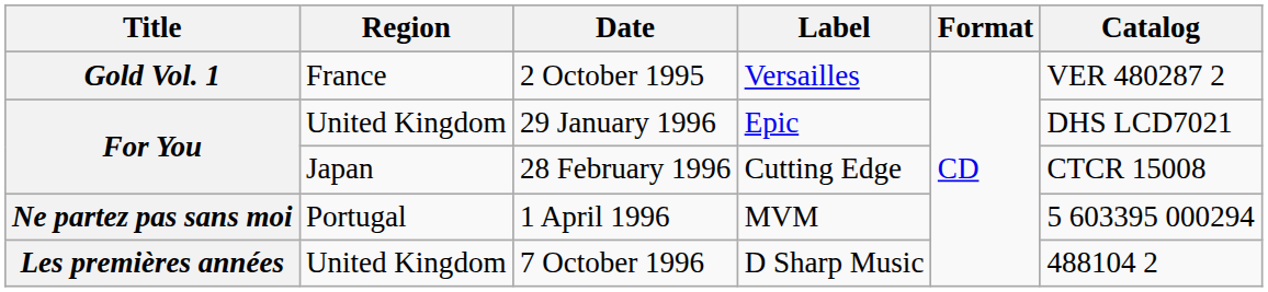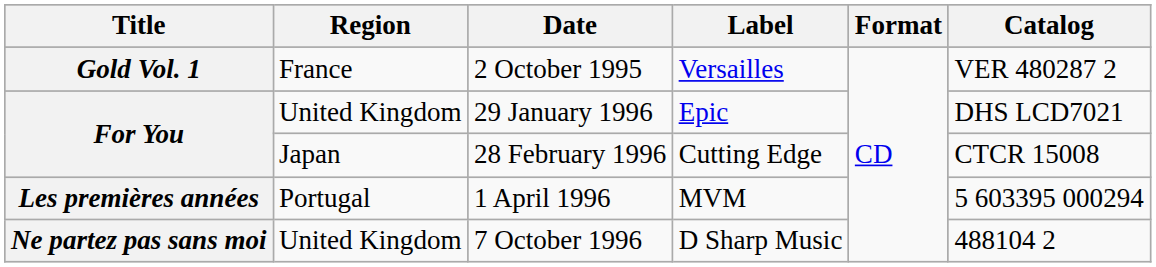1 April 1996 | Title: Ne partez pas sans moi -> Les premières années
7 October 1996 | Title: Les premières années -> Ne partez pas sans moi
